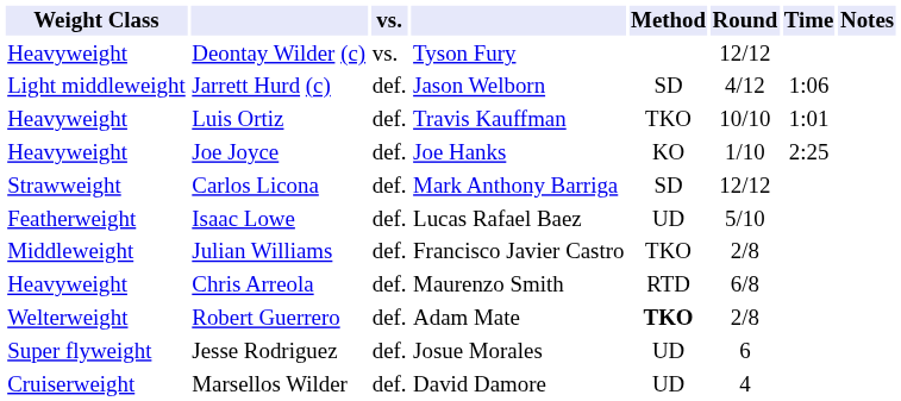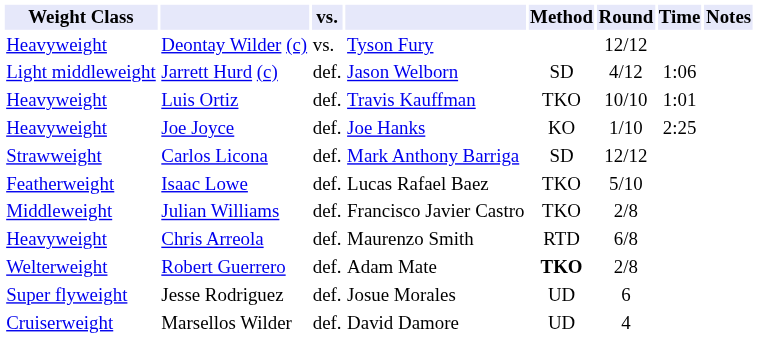Isaac Lowe | Method: UD -> TKO
